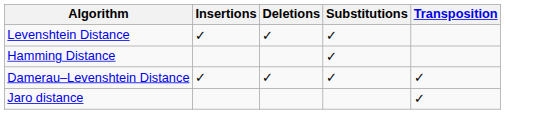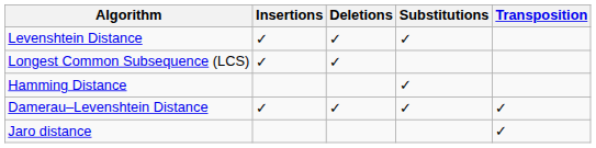+ row: Longest Common Subsequence (LCS) | ✓ | ✓
